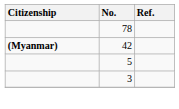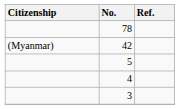42 | Citizenship: bold -> normal
+ row: 4
